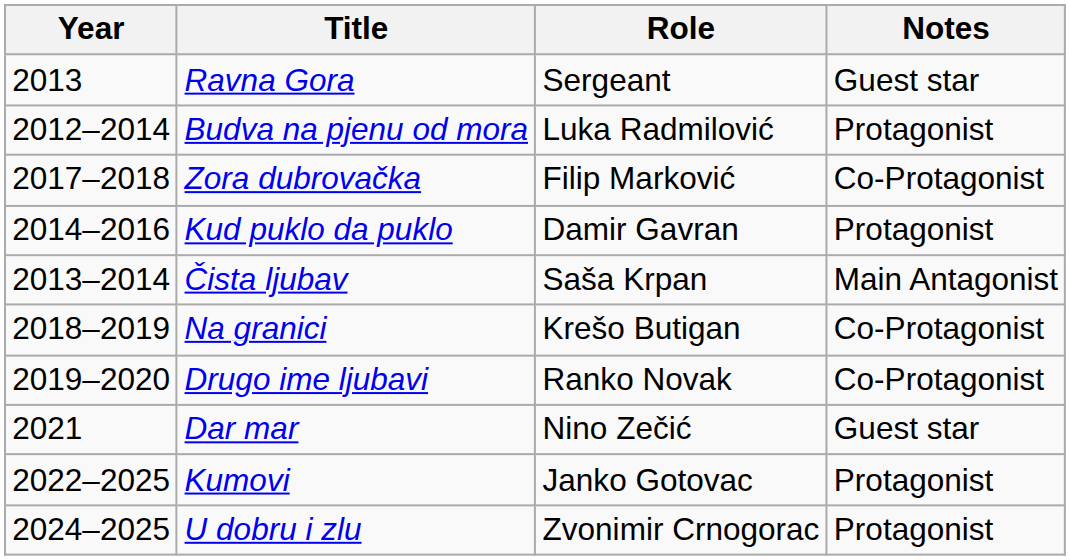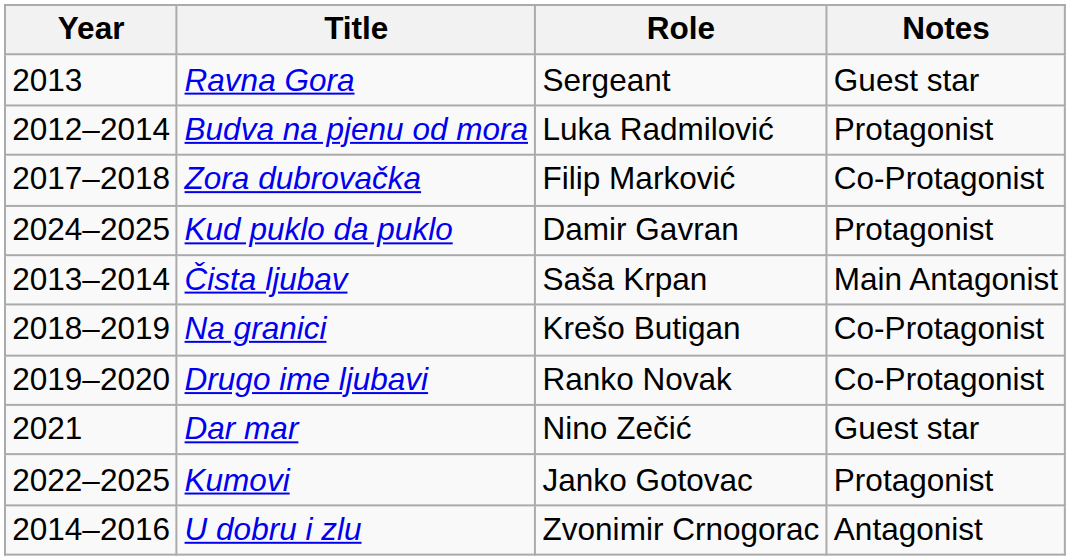Kud puklo da puklo | Year: 2014–2016 -> 2024–2025
U dobru i zlu | Year: 2024–2025 -> 2014–2016
U dobru i zlu | Notes: Protagonist -> Antagonist
